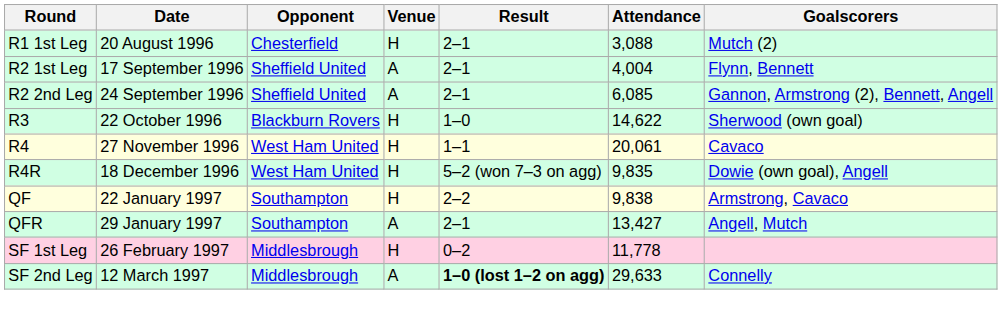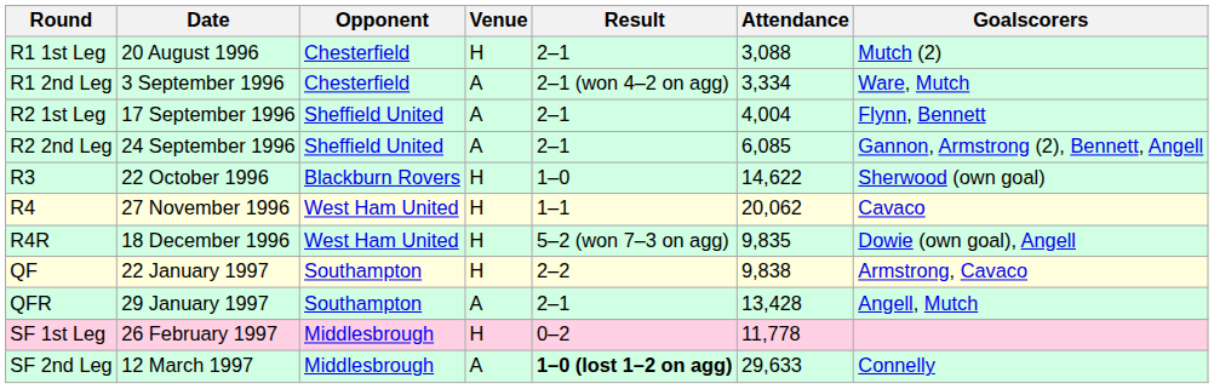+ row: R1 2nd Leg | 3 September 1996 | Chesterfield | A | 2–1 (won 4–2 on agg) | 3,334 | Ware, Mutch
R4 | Attendance: 20,061 -> 20,062
QFR | Attendance: 13,427 -> 13,428
